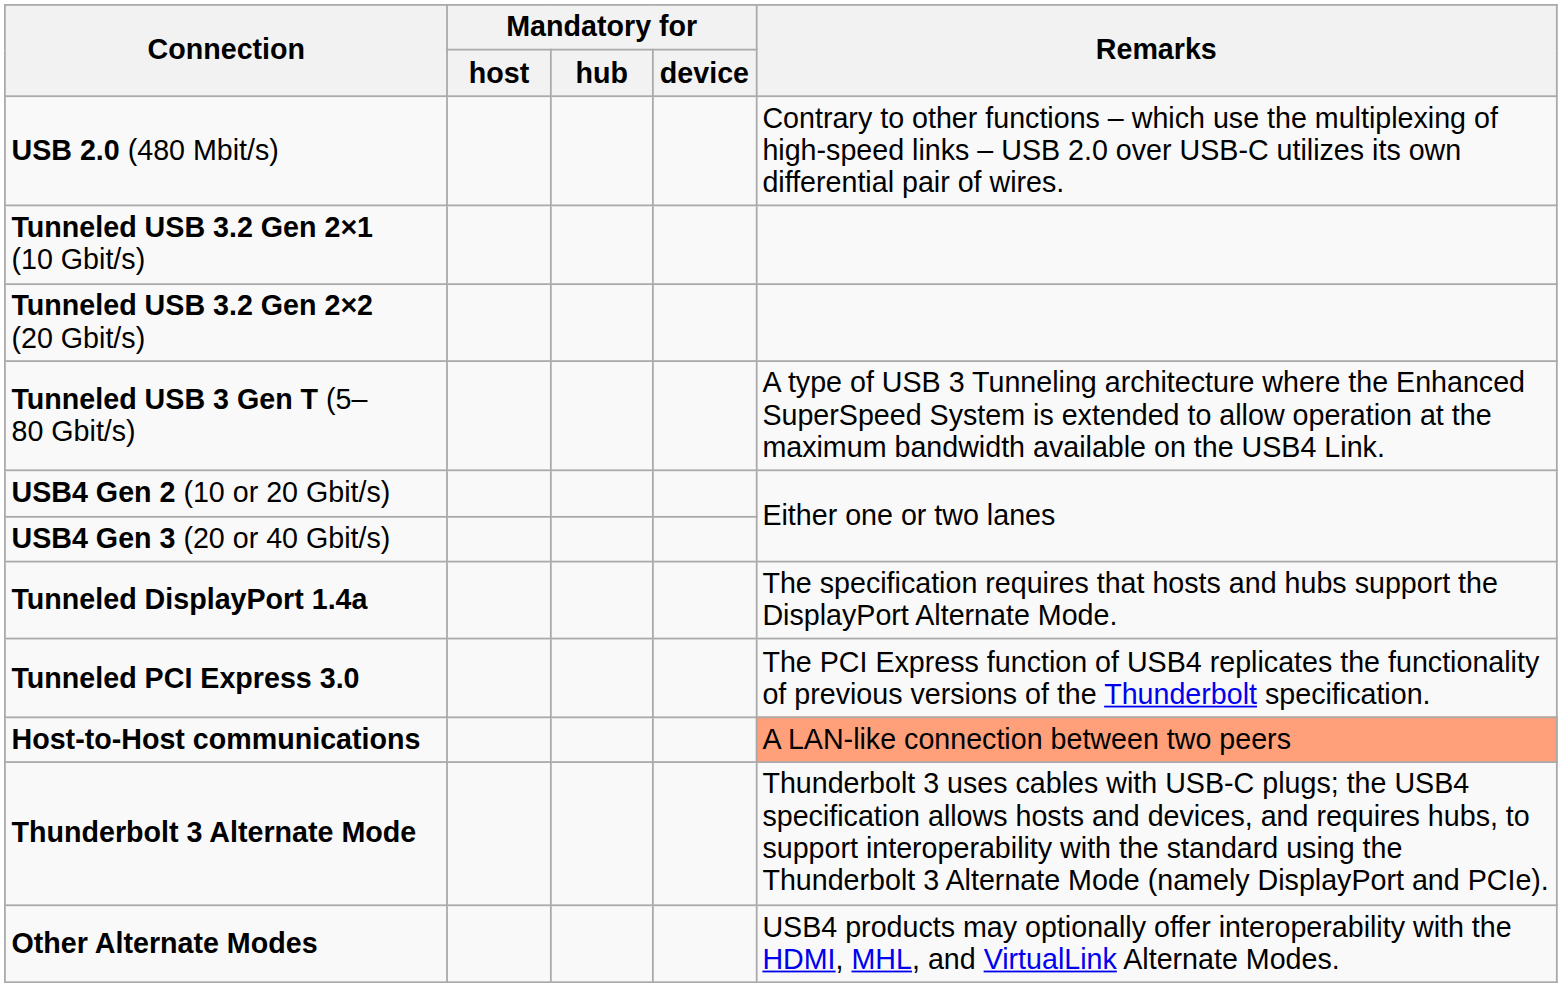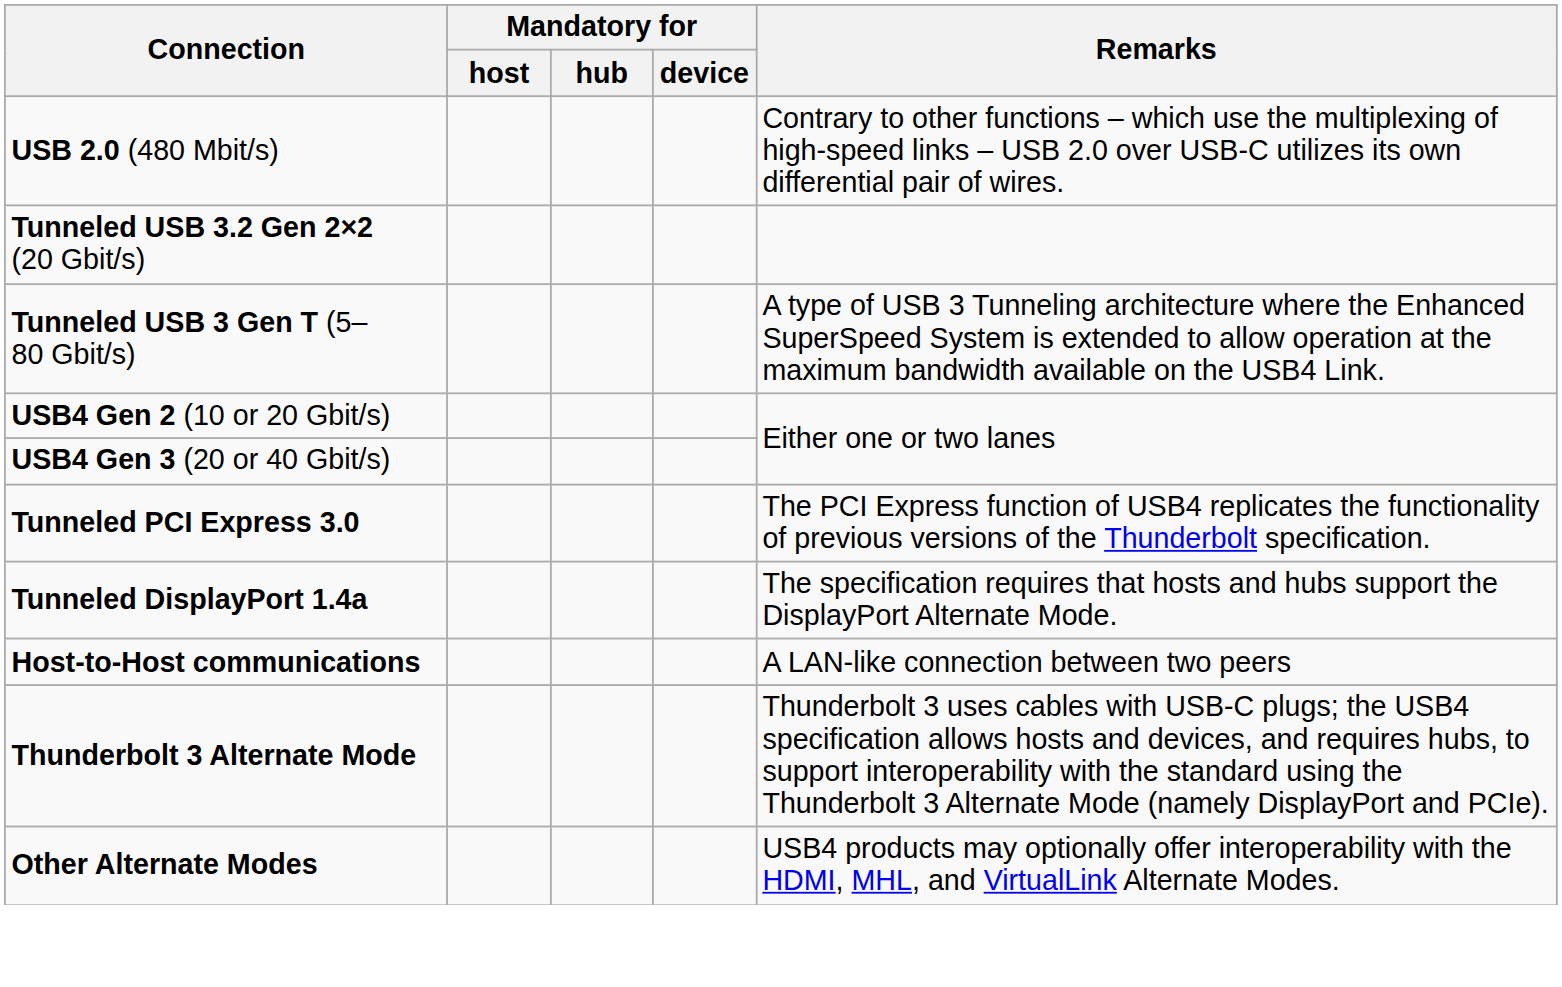- row: Tunneled USB 3.2 Gen 2×1 (10 Gbit/s)
rows swapped: Tunneled DisplayPort 1.4a <-> Tunneled PCI Express 3.0
Host-to-Host communications | Remarks: lightsalmon background -> no background
